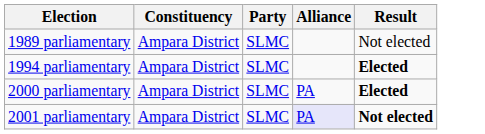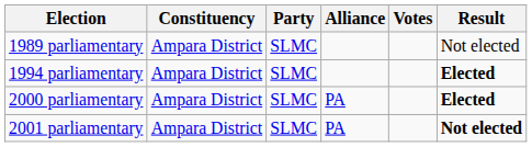+ column: Votes
2001 parliamentary | Alliance: lavender background -> no background
